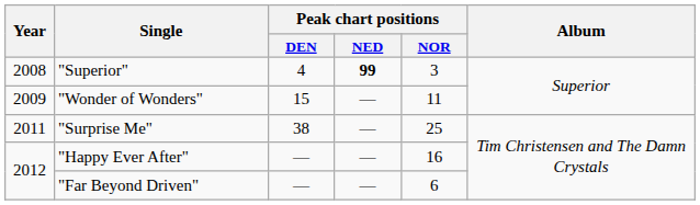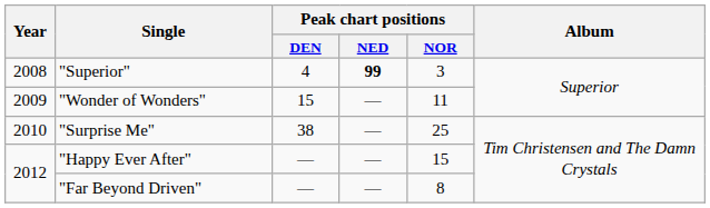"Surprise Me" | Year: 2011 -> 2010
"Happy Ever After" | Peak chart positions / NOR: 16 -> 15
"Far Beyond Driven" | Peak chart positions / NOR: 6 -> 8
